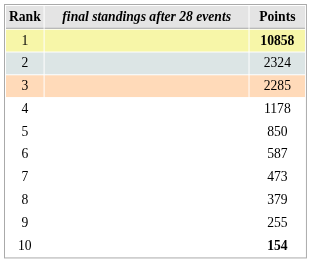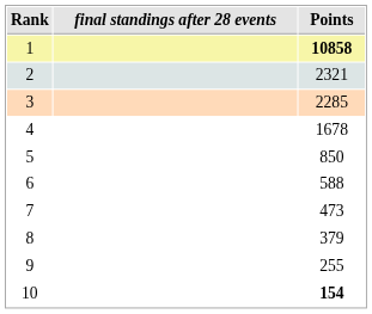2 | Points: 2324 -> 2321
4 | Points: 1178 -> 1678
6 | Points: 587 -> 588
